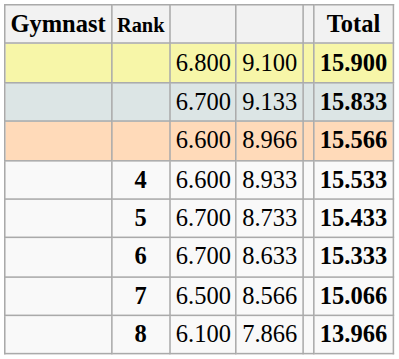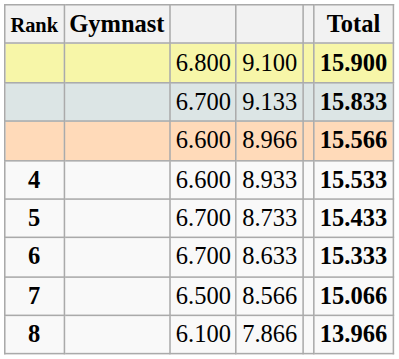columns swapped: Rank <-> Gymnast
